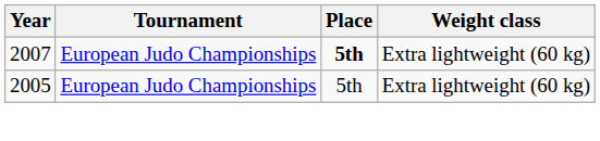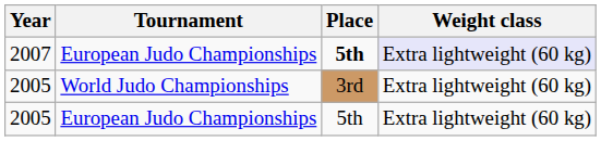2007 | Weight class: no background -> lavender background
+ row: 2005 | World Judo Championships | 3rd | Extra lightweight (60 kg)
